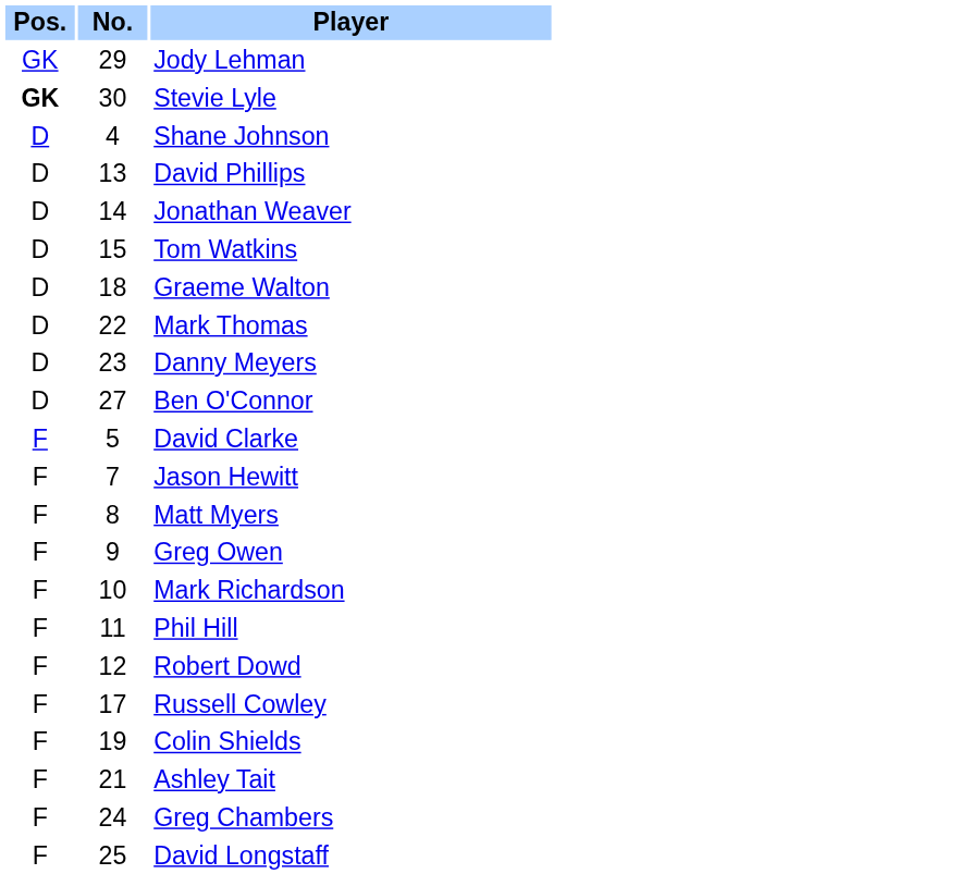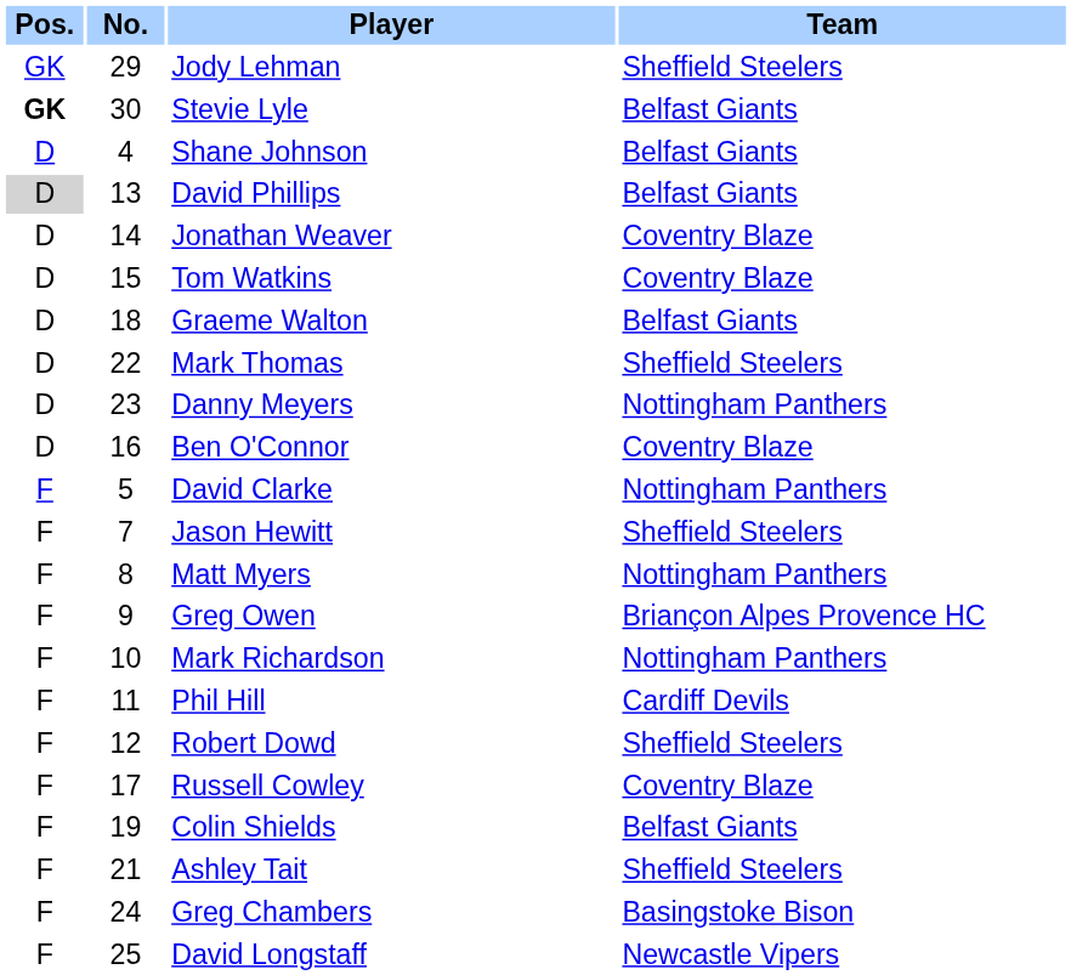+ column: Team | Sheffield Steelers | Belfast Giants | Belfast Giants | Belfast Giants | Coventry Blaze | Coventry Blaze | Belfast Giants | Sheffield Steelers | Nottingham Panthers | Coventry Blaze | Nottingham Panthers | Sheffield Steelers | Nottingham Panthers | Briançon Alpes Provence HC | Nottingham Panthers | Cardiff Devils | Sheffield Steelers | Coventry Blaze | Belfast Giants | Sheffield Steelers | Basingstoke Bison | Newcastle Vipers
David Phillips | Pos.: no background -> lightgrey background
Ben O'Connor | No.: 27 -> 16
